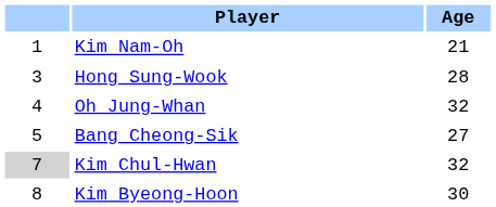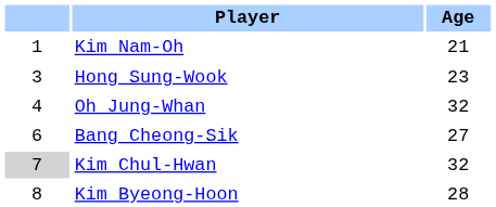Hong Sung-Wook | Age: 28 -> 23
Bang Cheong-Sik | column 1: 5 -> 6
Kim Byeong-Hoon | Age: 30 -> 28
